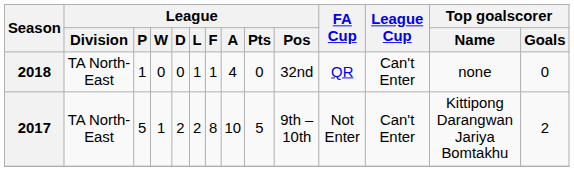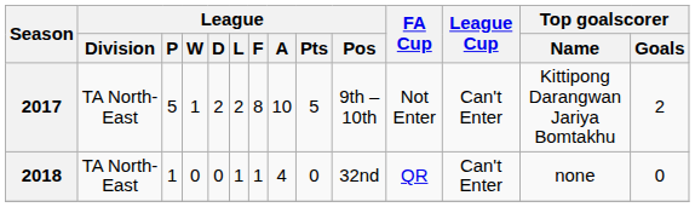rows swapped: 2017 <-> 2018
